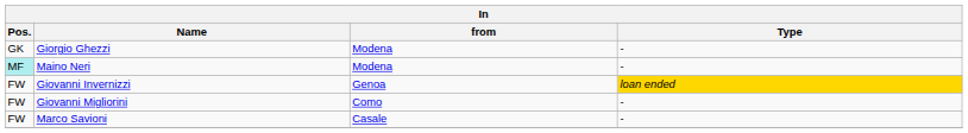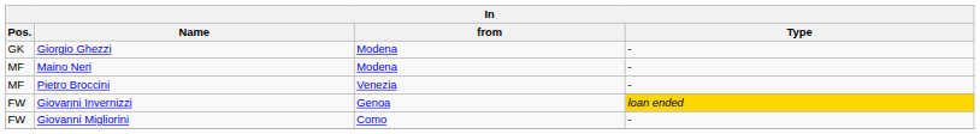Maino Neri | Pos.: paleturquoise background -> no background
+ row: MF | Pietro Broccini | Venezia | -
- row: FW | Marco Savioni | Casale | -
